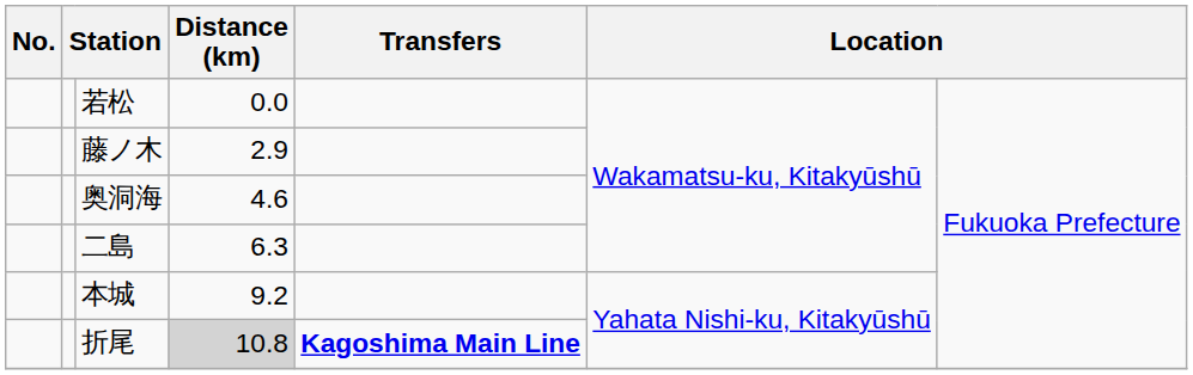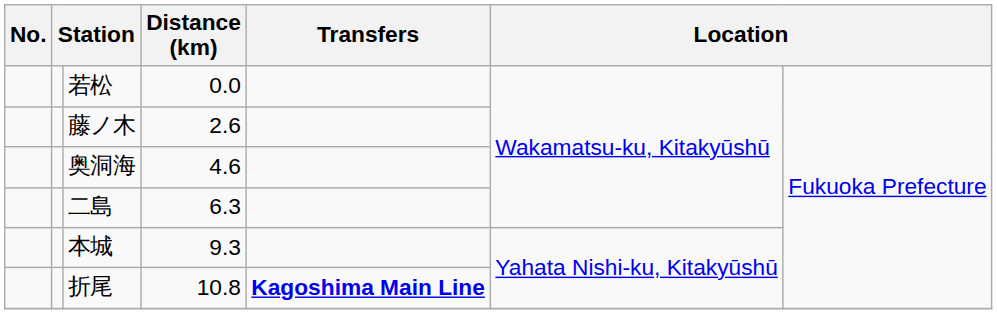藤ノ木 | Distance (km): 2.9 -> 2.6
本城 | Distance (km): 9.2 -> 9.3
折尾 | Distance (km): lightgrey background -> no background
